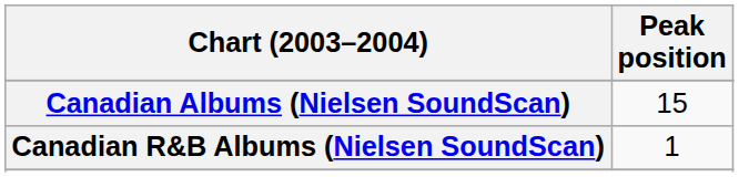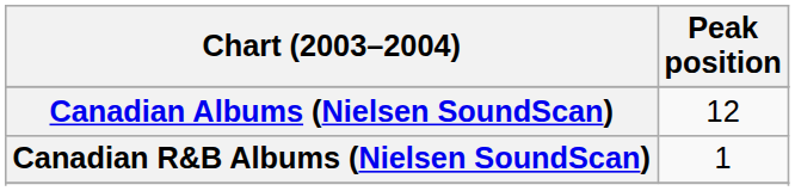Canadian Albums (Nielsen SoundScan) | Peak position: 15 -> 12
